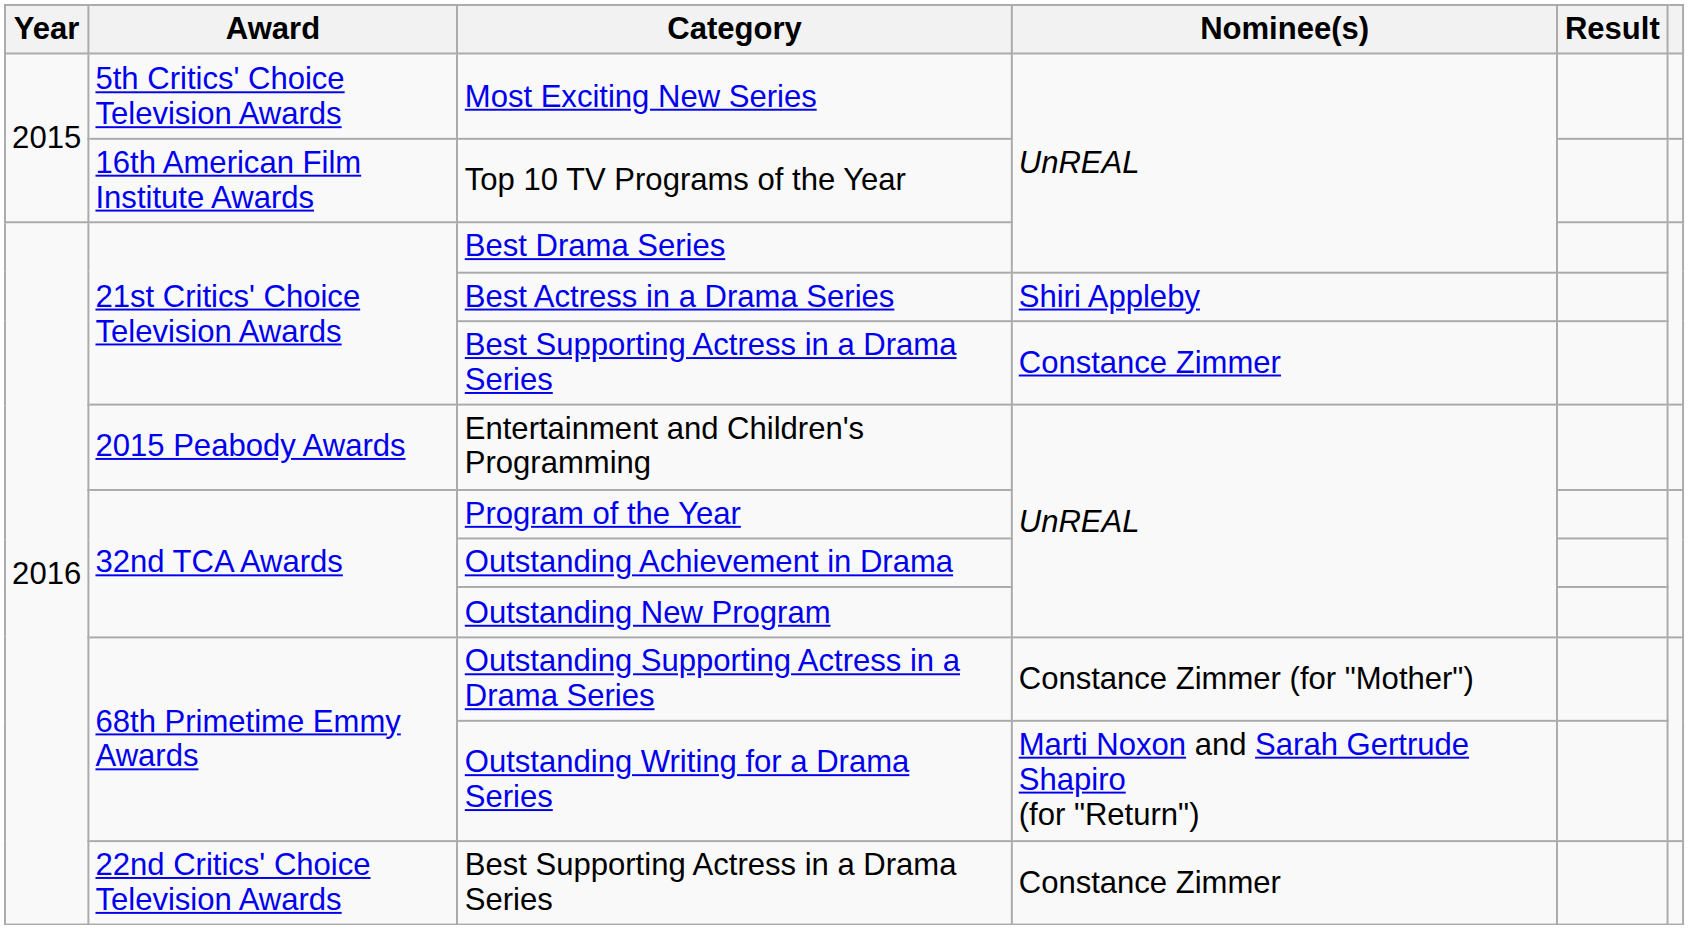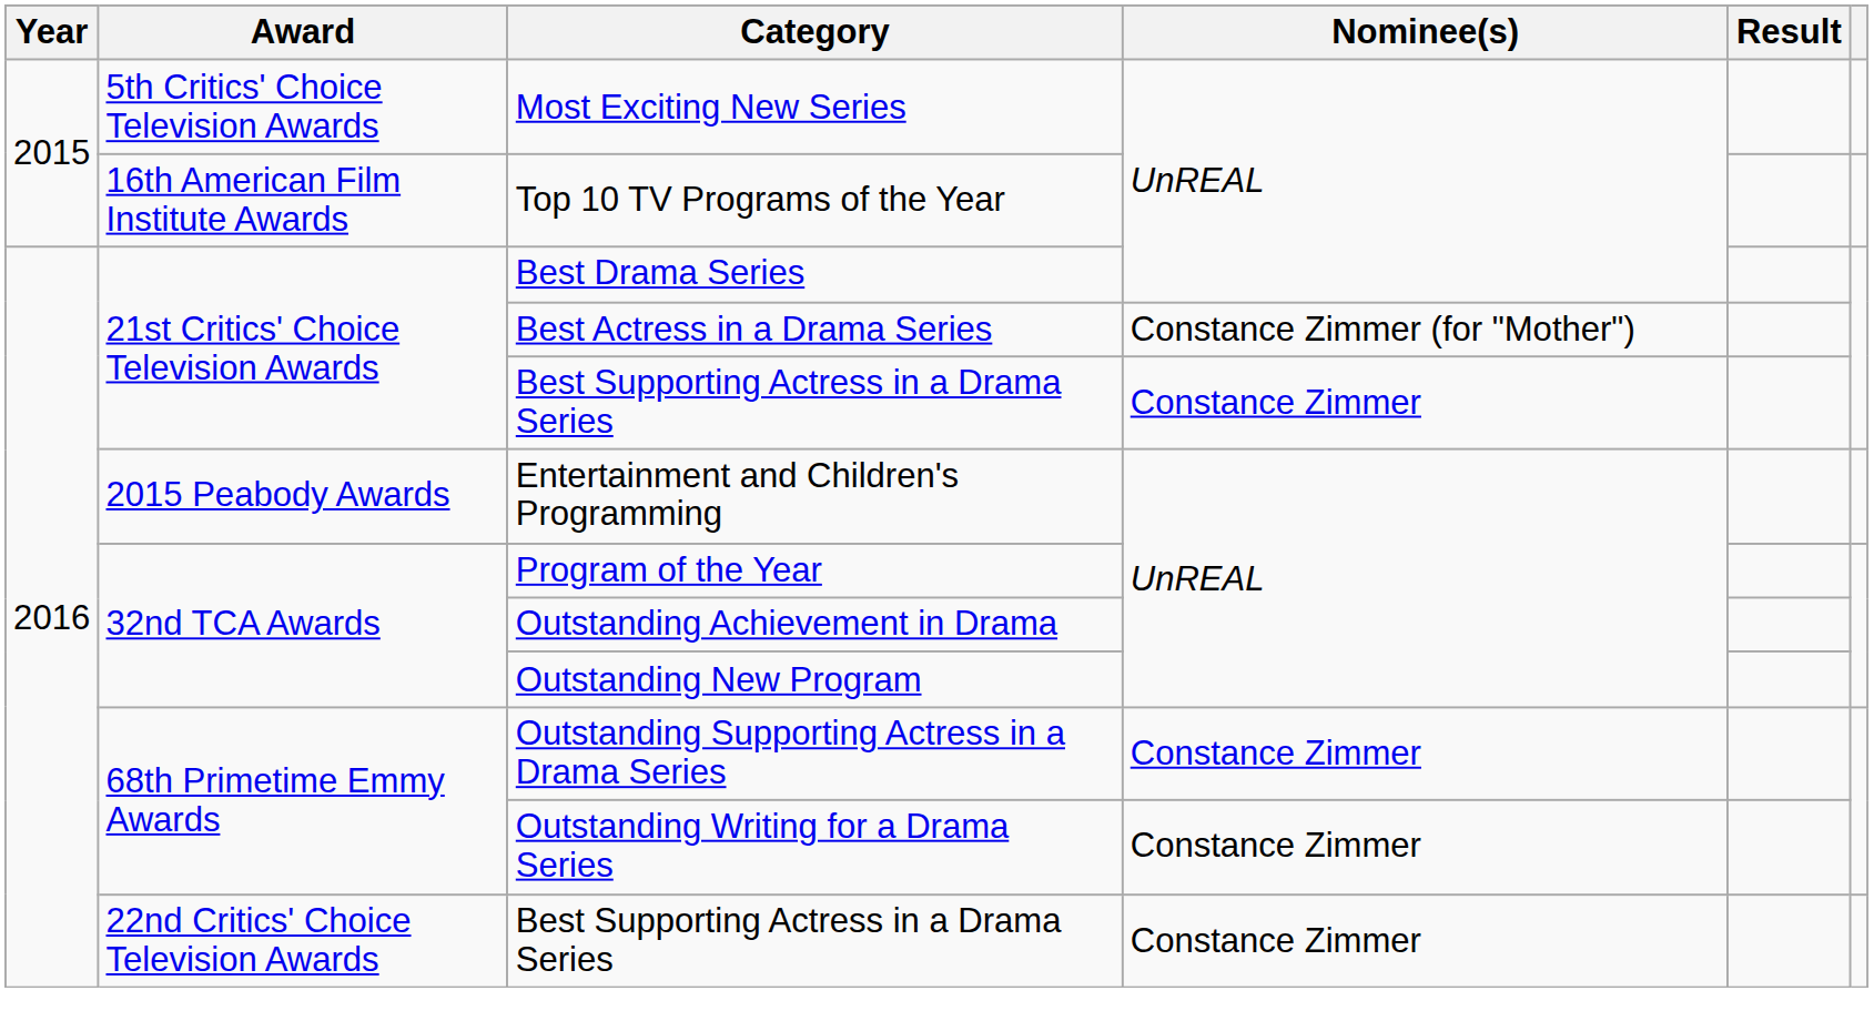Best Actress in a Drama Series | Nominee(s): Shiri Appleby -> Constance Zimmer (for "Mother")
Outstanding Supporting Actress in a Drama Series | Nominee(s): Constance Zimmer (for "Mother") -> Constance Zimmer
Outstanding Writing for a Drama Series | Nominee(s): Marti Noxon and Sarah Gertrude Shapiro (for "Return") -> Constance Zimmer
